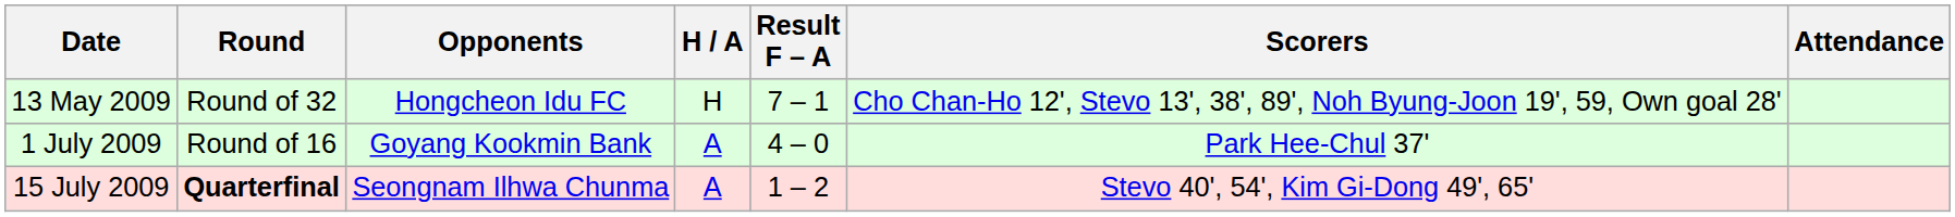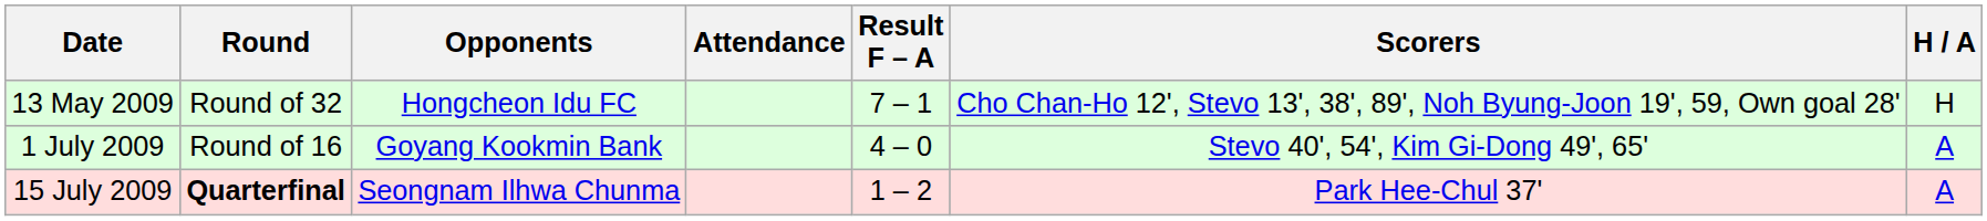columns swapped: H / A <-> Attendance
1 July 2009 | Scorers: Park Hee-Chul 37' -> Stevo 40', 54', Kim Gi-Dong 49', 65'
15 July 2009 | Scorers: Stevo 40', 54', Kim Gi-Dong 49', 65' -> Park Hee-Chul 37'
